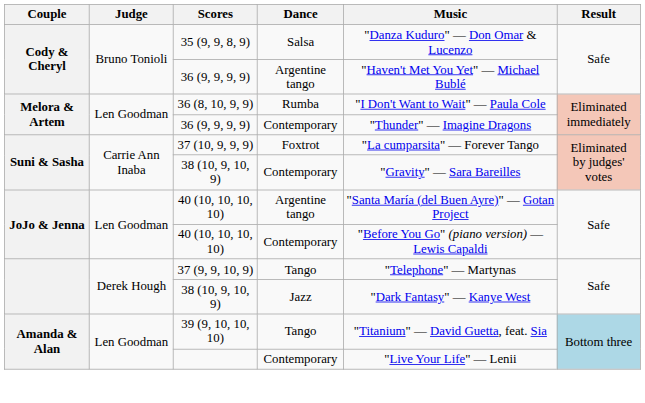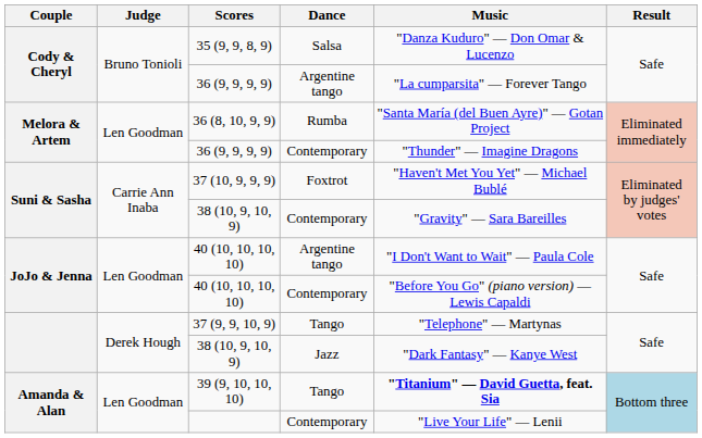36 (9, 9, 9, 9) / Argentine tango | Music: "Haven't Met You Yet" — Michael Bublé -> "La cumparsita" — Forever Tango
36 (8, 10, 9, 9) | Music: "I Don't Want to Wait" — Paula Cole -> "Santa María (del Buen Ayre)" — Gotan Project
37 (10, 9, 9, 9) | Music: "La cumparsita" — Forever Tango -> "Haven't Met You Yet" — Michael Bublé
40 (10, 10, 10, 10) / Argentine tango | Music: "Santa María (del Buen Ayre)" — Gotan Project -> "I Don't Want to Wait" — Paula Cole
39 (9, 10, 10, 10) | Music: normal -> bold
